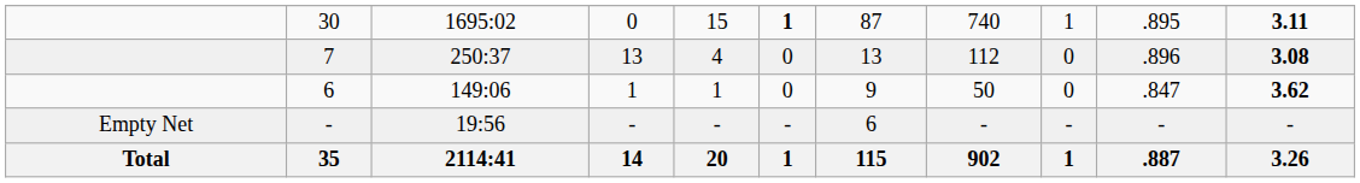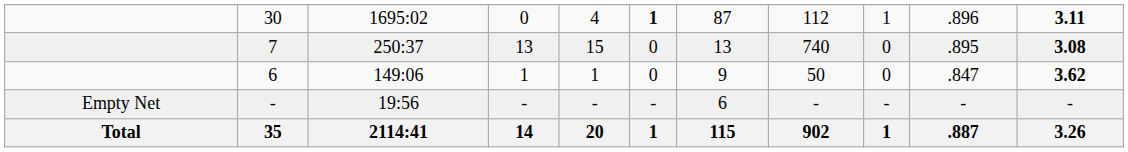30 | column 5: 15 -> 4
30 | column 8: 740 -> 112
30 | column 10: .895 -> .896
7 | column 5: 4 -> 15
7 | column 8: 112 -> 740
7 | column 10: .896 -> .895
